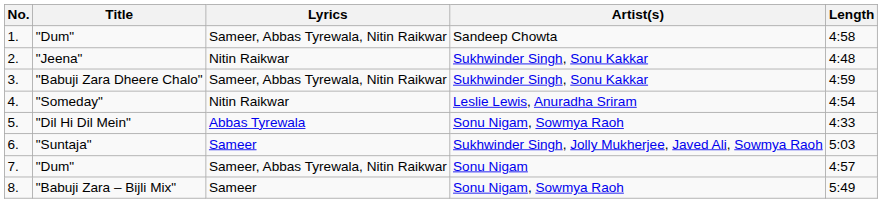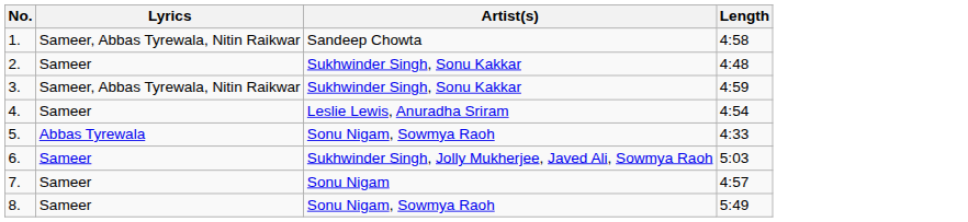- column: Title | "Dum" | "Jeena" | "Babuji Zara Dheere Chalo" | "Someday" | "Dil Hi Dil Mein" | "Suntaja" | "Dum" | "Babuji Zara – Bijli Mix"
2. | Lyrics: Nitin Raikwar -> Sameer
4. | Lyrics: Nitin Raikwar -> Sameer
7. | Lyrics: Sameer, Abbas Tyrewala, Nitin Raikwar -> Sameer
